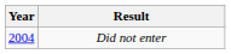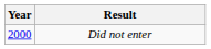Did not enter | Year: 2004 -> 2000
